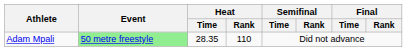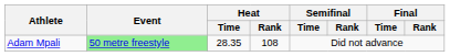Adam Mpali | Heat / Rank: 110 -> 108
